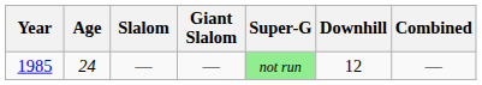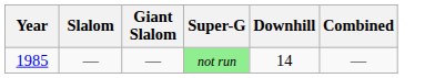- column: Age | 24
1985 | Downhill: 12 -> 14
